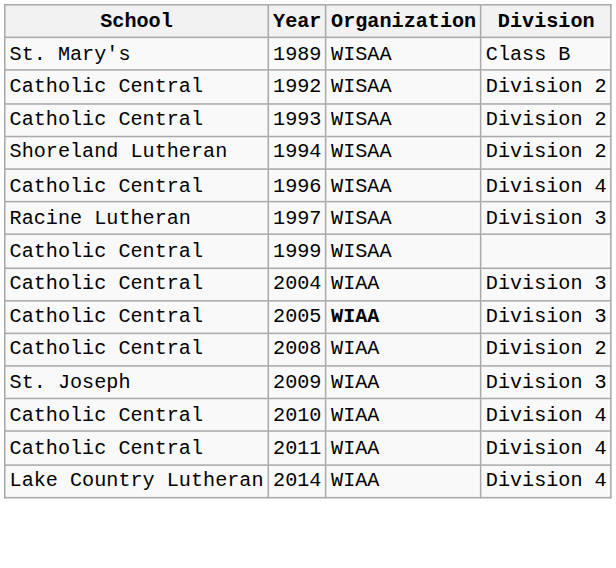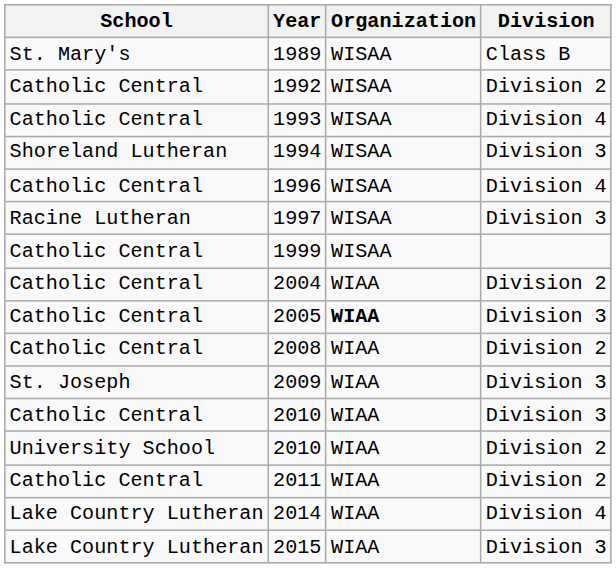1993 | Division: Division 2 -> Division 4
1994 | Division: Division 2 -> Division 3
2004 | Division: Division 3 -> Division 2
Catholic Central / 2010 | Division: Division 4 -> Division 3
+ row: University School | 2010 | WIAA | Division 2
2011 | Division: Division 4 -> Division 2
+ row: Lake Country Lutheran | 2015 | WIAA | Division 3
